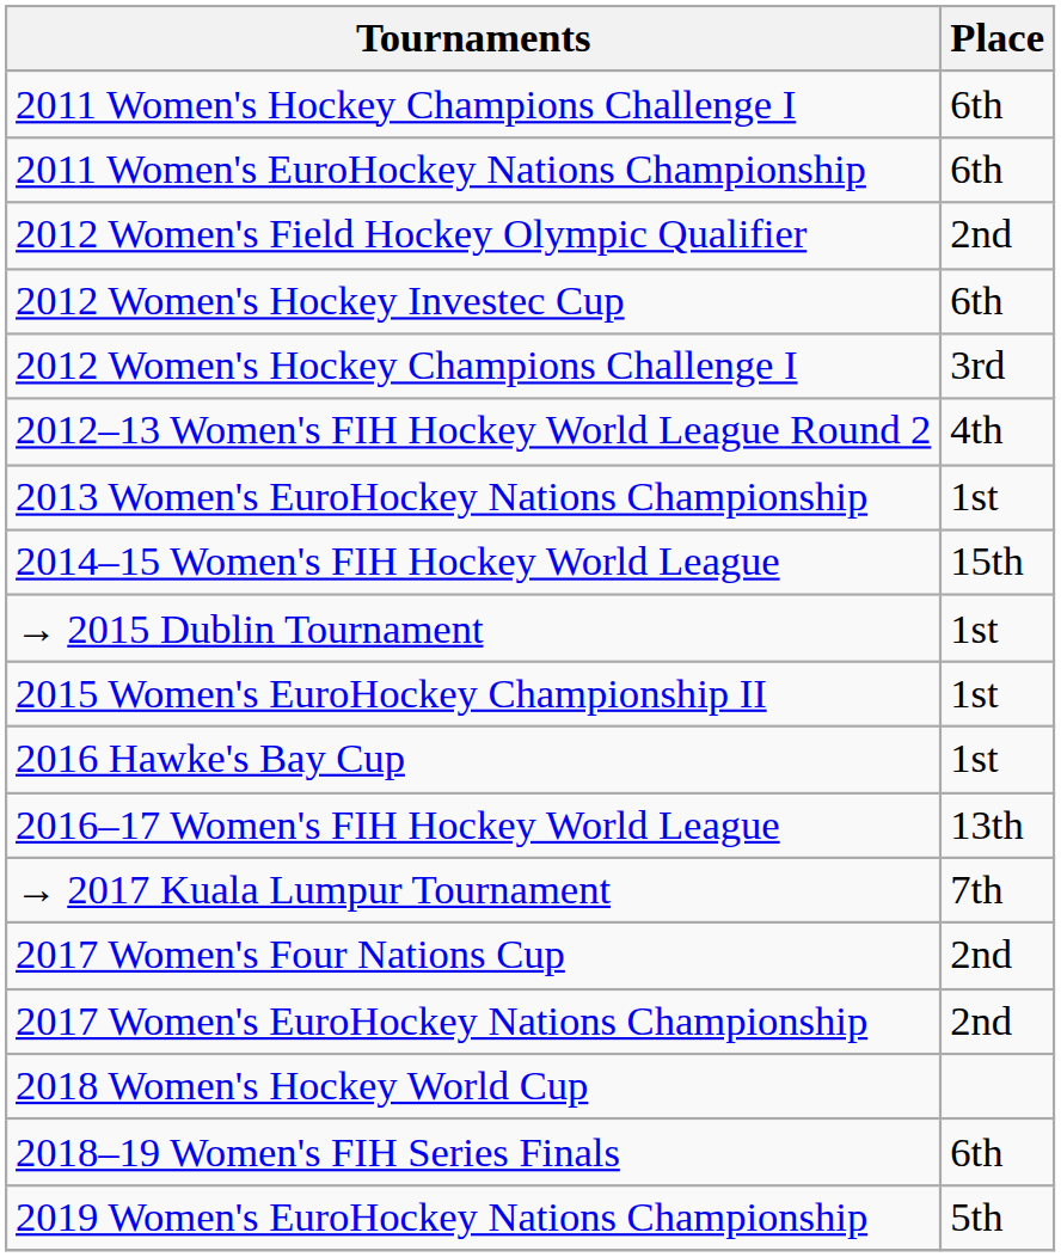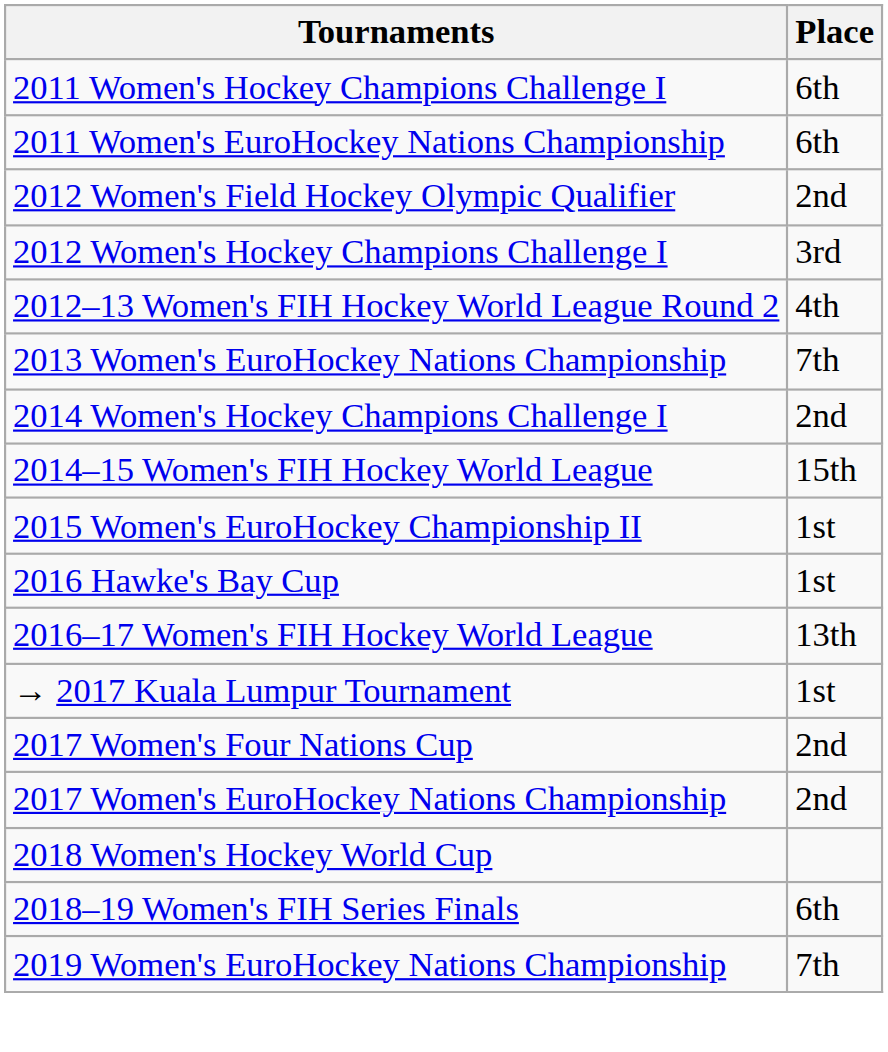- row: 2012 Women's Hockey Investec Cup | 6th
2013 Women's EuroHockey Nations Championship | Place: 1st -> 7th
+ row: 2014 Women's Hockey Champions Challenge I | 2nd
- row: → 2015 Dublin Tournament | 1st
→ 2017 Kuala Lumpur Tournament | Place: 7th -> 1st
2019 Women's EuroHockey Nations Championship | Place: 5th -> 7th
